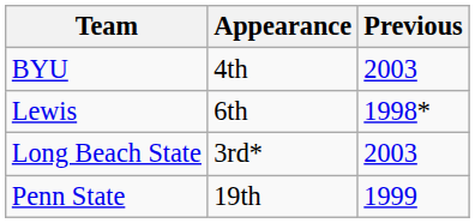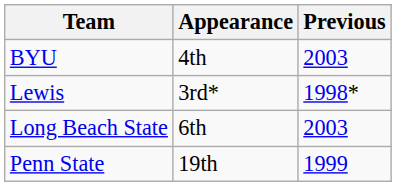Lewis | Appearance: 6th -> 3rd*
Long Beach State | Appearance: 3rd* -> 6th
